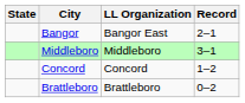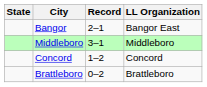columns swapped: LL Organization <-> Record
